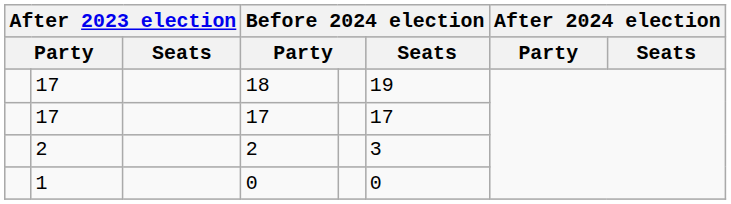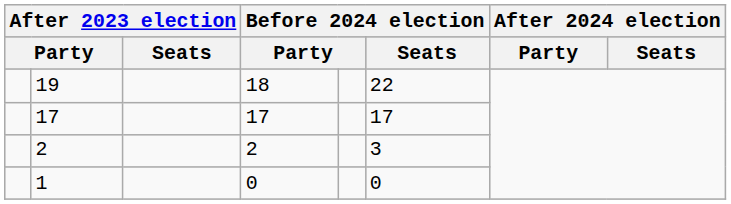18 | column 2: 17 -> 19
18 | Before 2024 election / Seats: 19 -> 22
